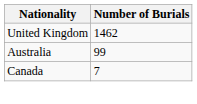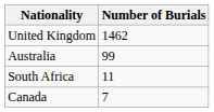+ row: South Africa | 11
